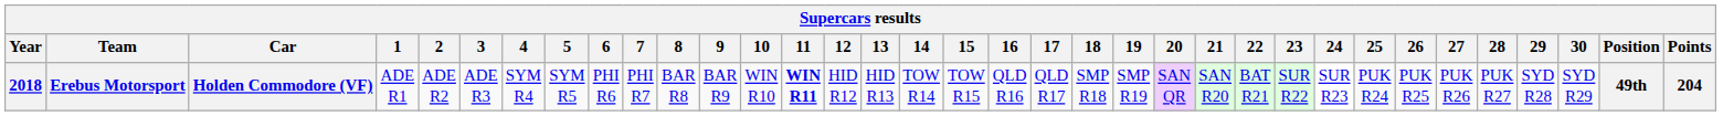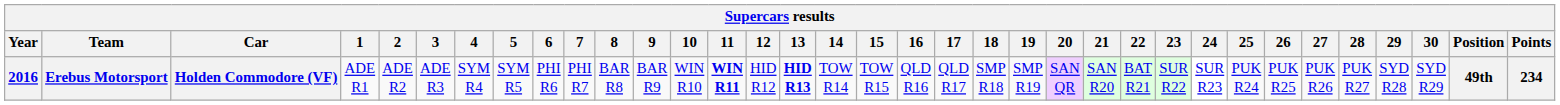Erebus Motorsport | Year: 2018 -> 2016
Erebus Motorsport | 13: normal -> bold
Erebus Motorsport | Points: 204 -> 234
